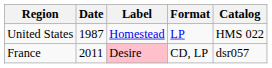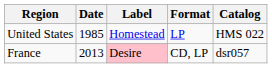United States | Date: 1987 -> 1985
France | Date: 2011 -> 2013
